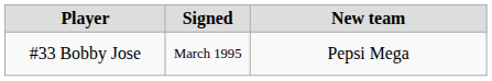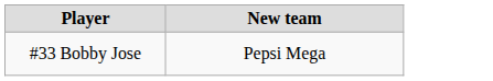- column: Signed | March 1995
